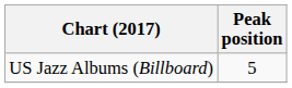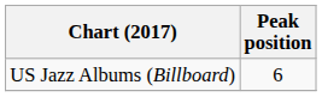US Jazz Albums (Billboard) | Peak position: 5 -> 6
